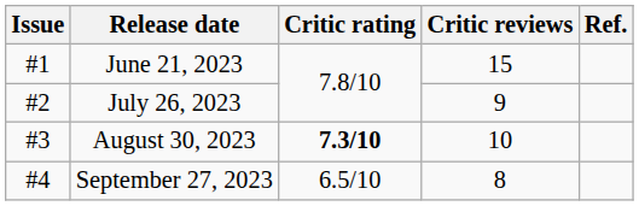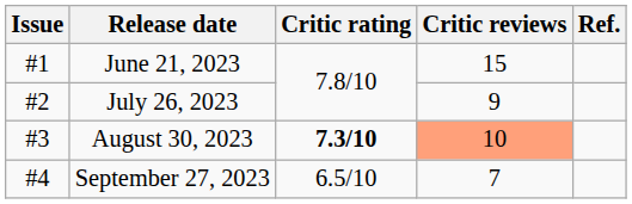August 30, 2023 | Critic reviews: no background -> lightsalmon background
September 27, 2023 | Critic reviews: 8 -> 7
